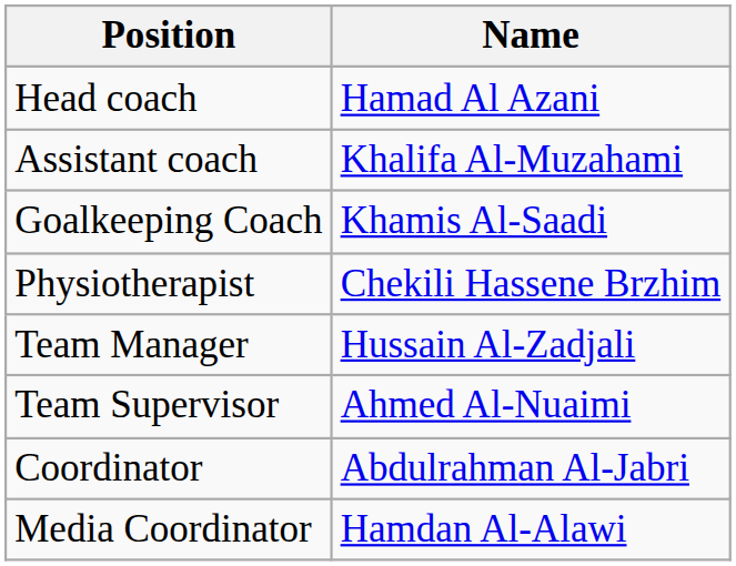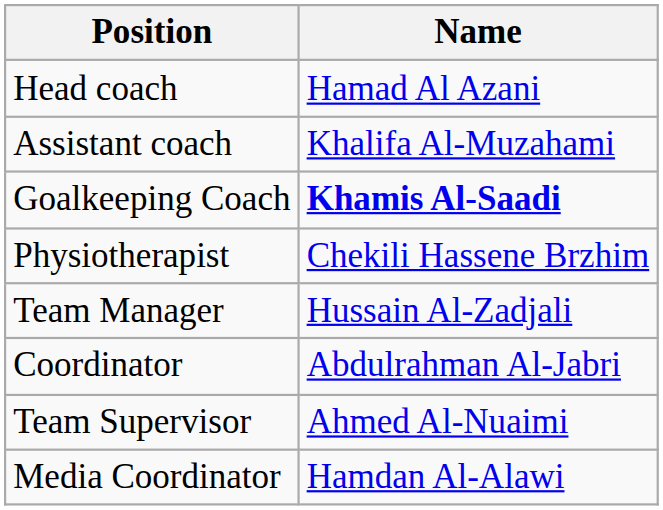Goalkeeping Coach | Name: normal -> bold
rows swapped: Team Supervisor <-> Coordinator
